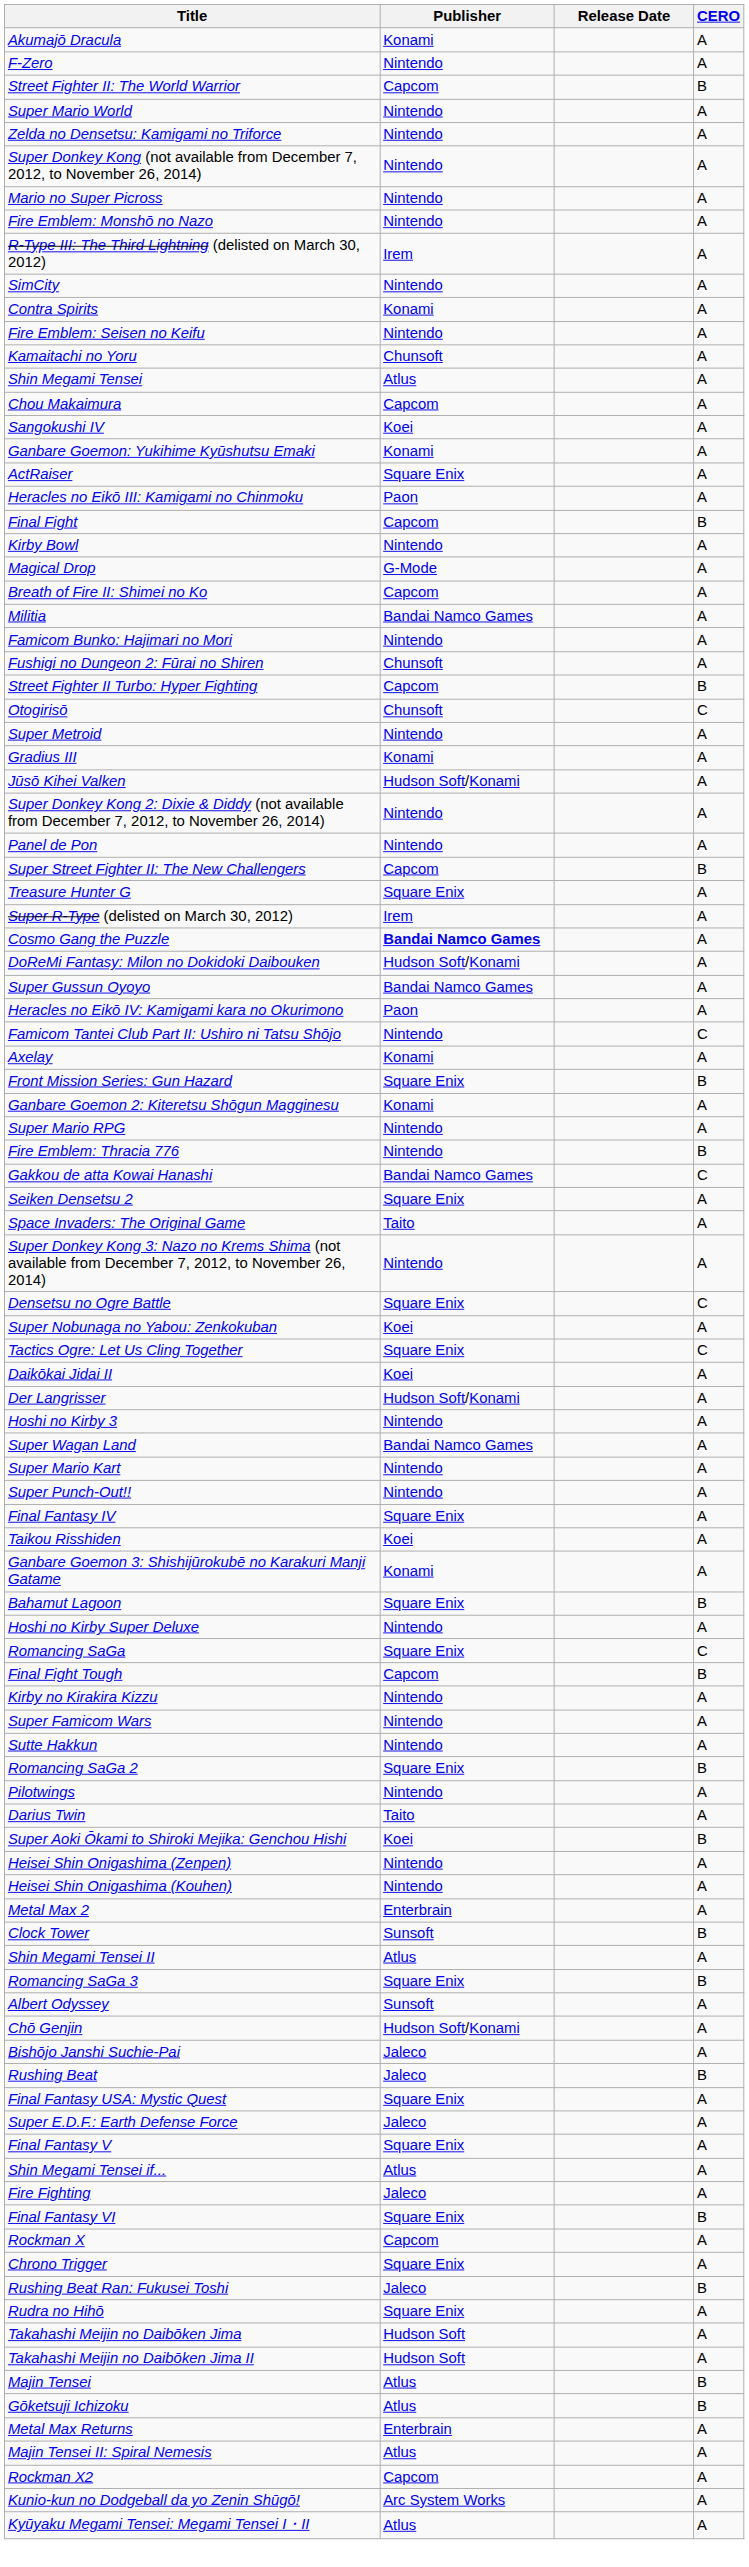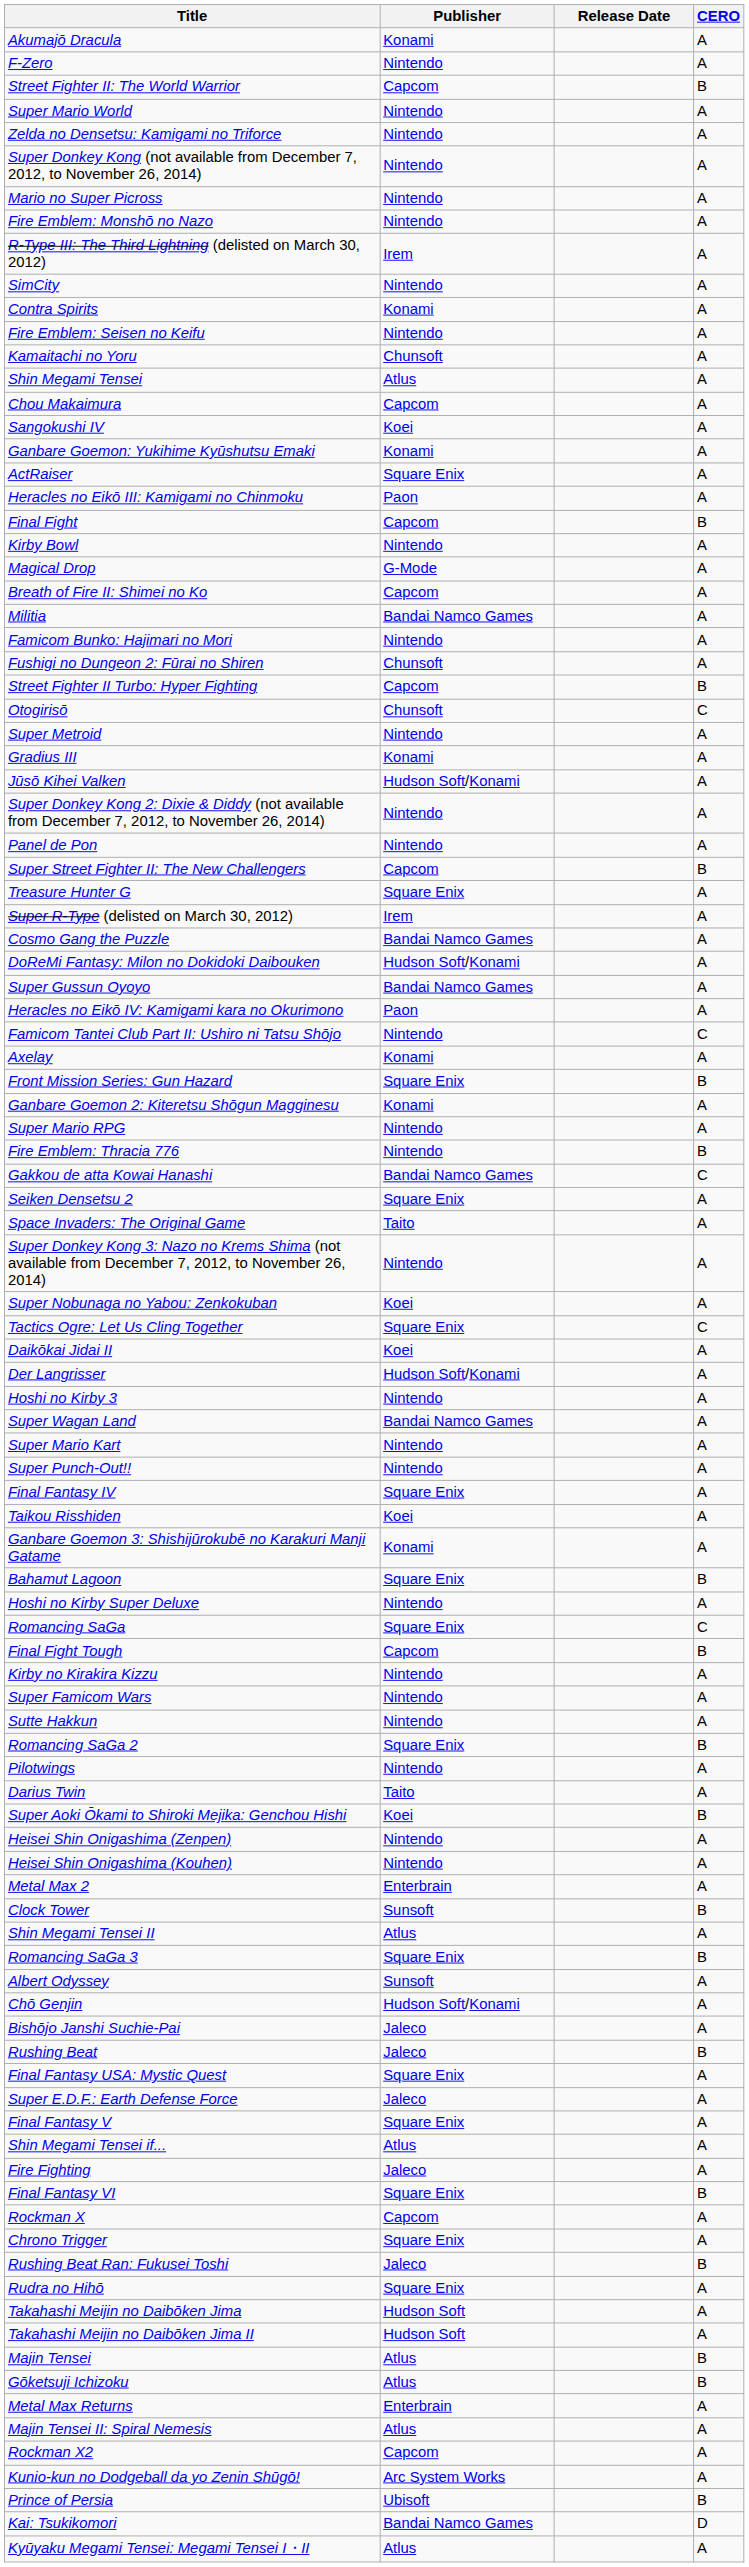Cosmo Gang the Puzzle | Publisher: bold -> normal
- row: Densetsu no Ogre Battle | Square Enix | C
+ row: Prince of Persia | Ubisoft | B
+ row: Kai: Tsukikomori | Bandai Namco Games | D
